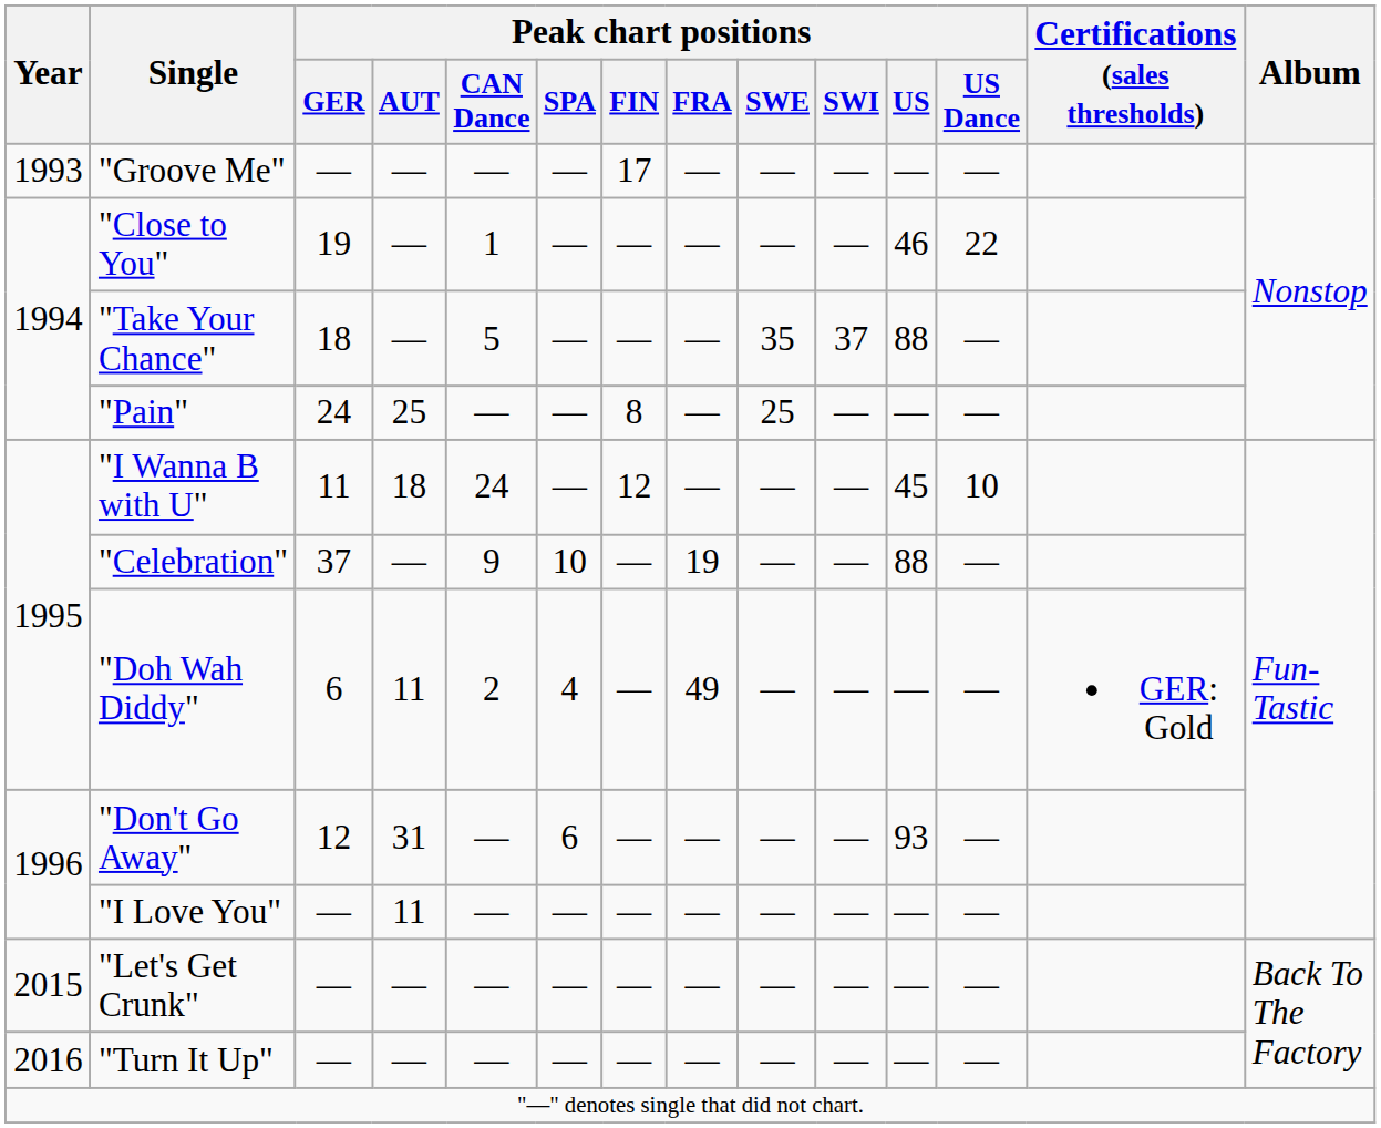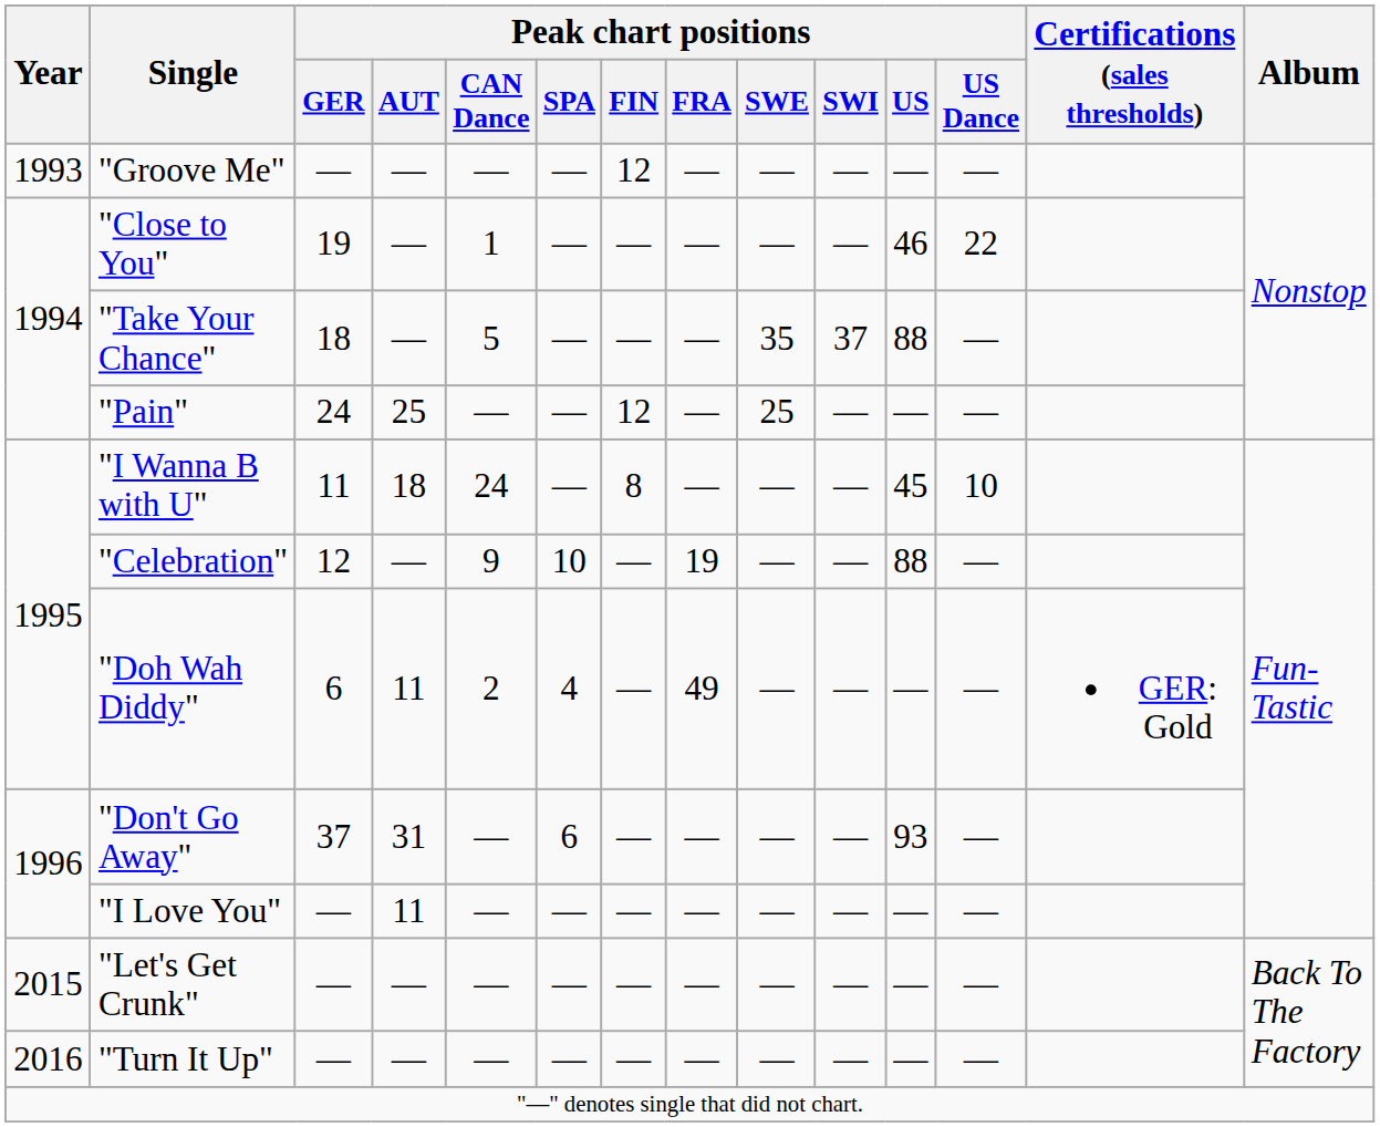"Groove Me" | Peak chart positions / FIN: 17 -> 12
"Pain" | Peak chart positions / FIN: 8 -> 12
"I Wanna B with U" | Peak chart positions / FIN: 12 -> 8
"Celebration" | Peak chart positions / GER: 37 -> 12
"Don't Go Away" | Peak chart positions / GER: 12 -> 37
